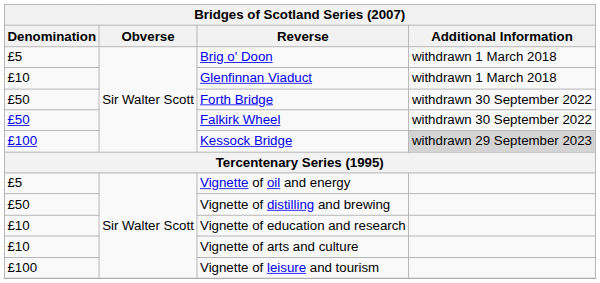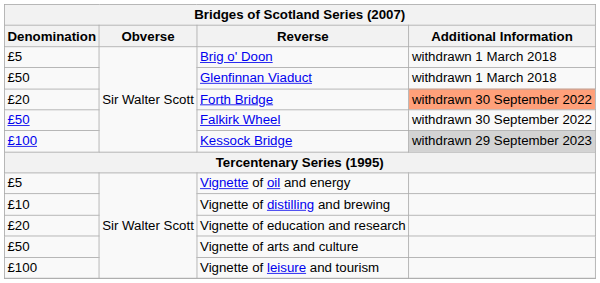Glenfinnan Viaduct | Denomination: £10 -> £50
Forth Bridge | Denomination: £50 -> £20
Forth Bridge | Additional Information: no background -> lightsalmon background
Vignette of distilling and brewing | Denomination: £50 -> £10
Vignette of education and research | Denomination: £10 -> £20
Vignette of arts and culture | Denomination: £10 -> £50
